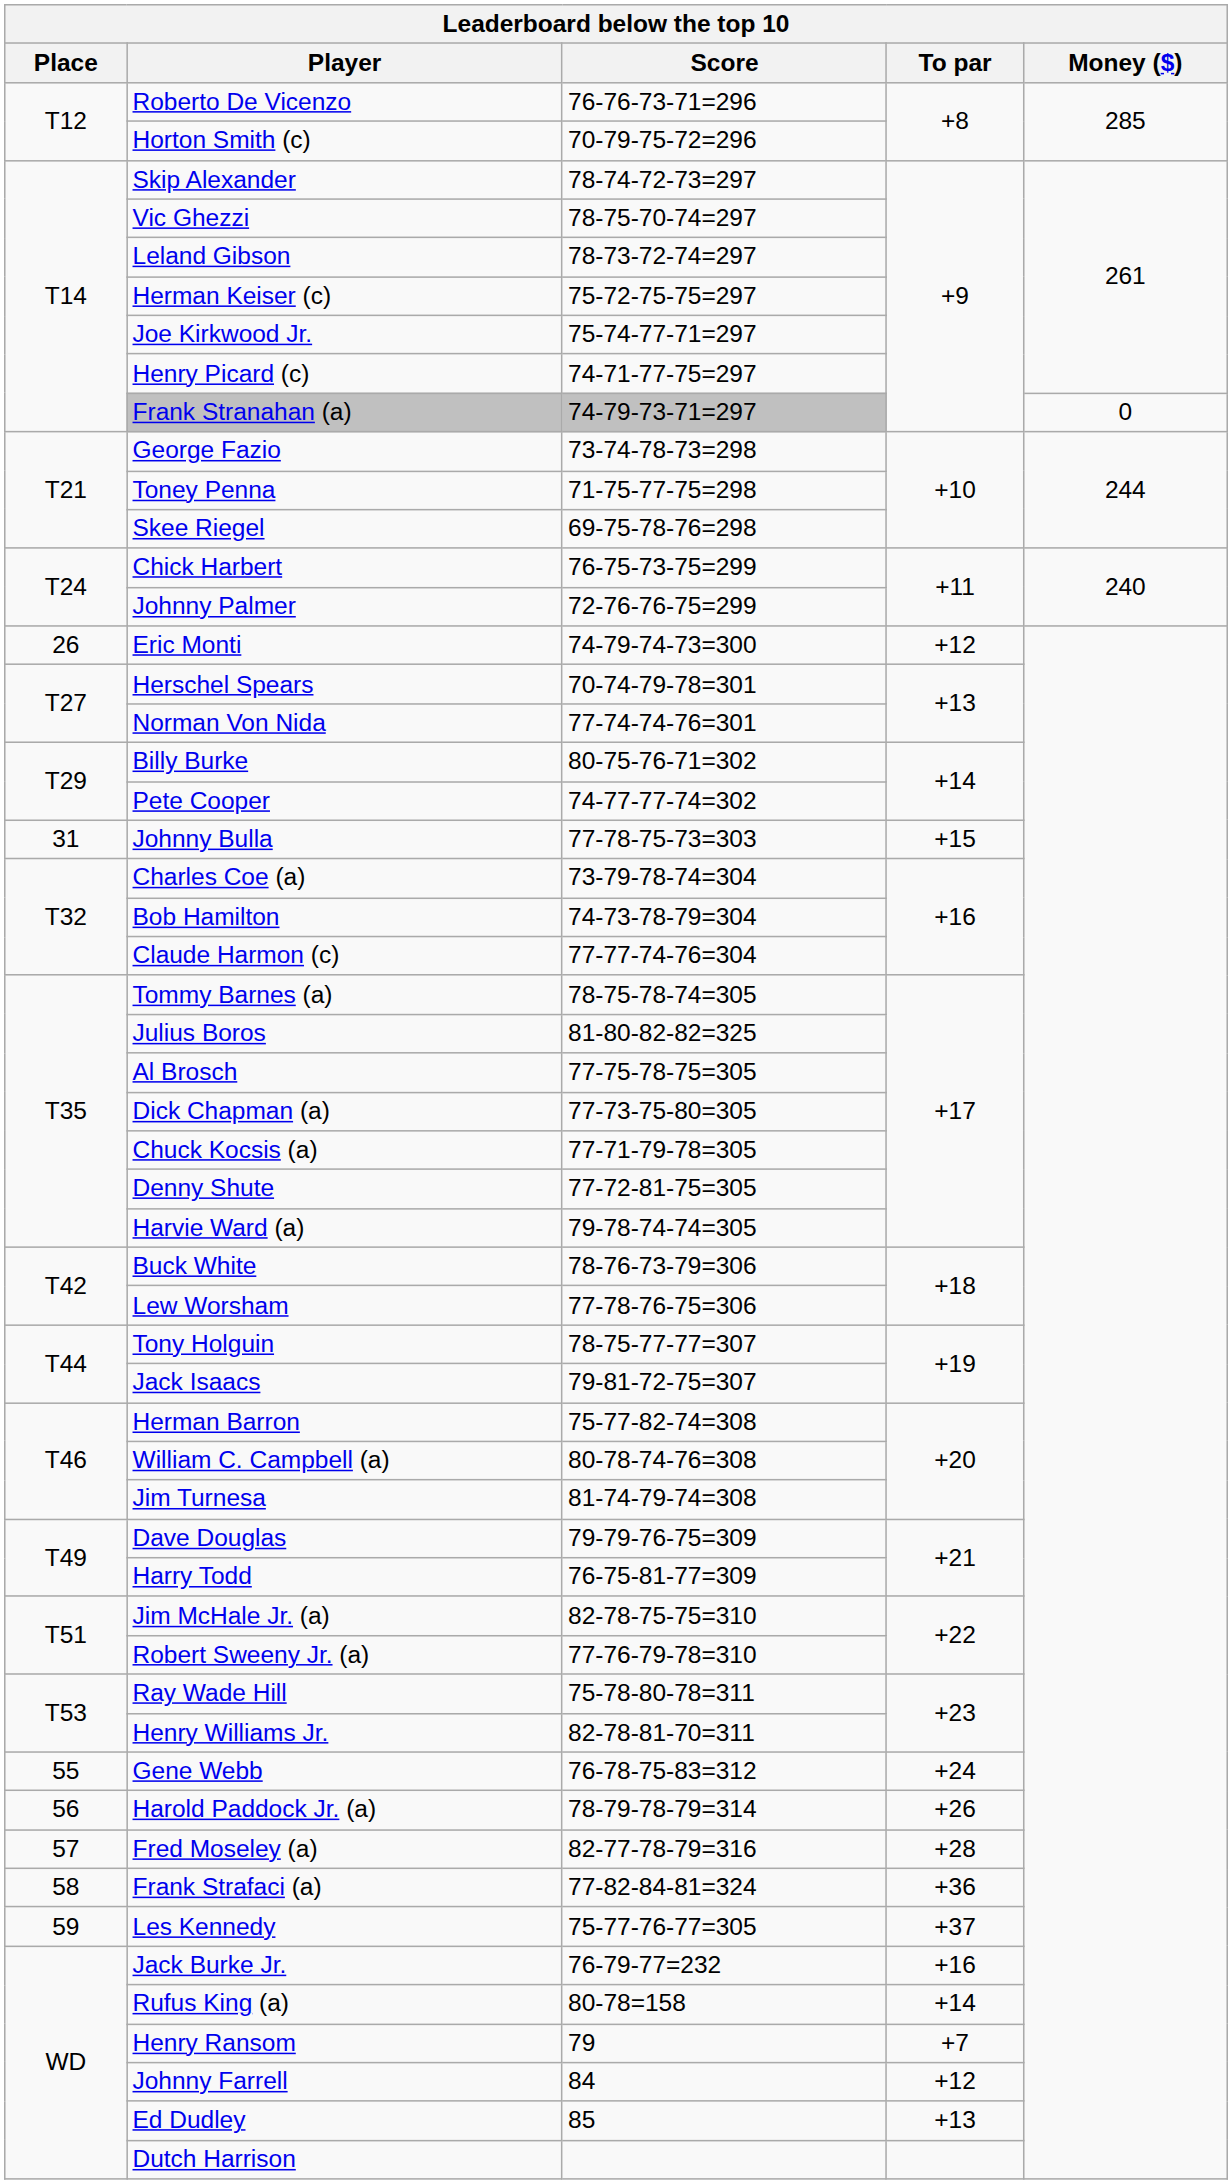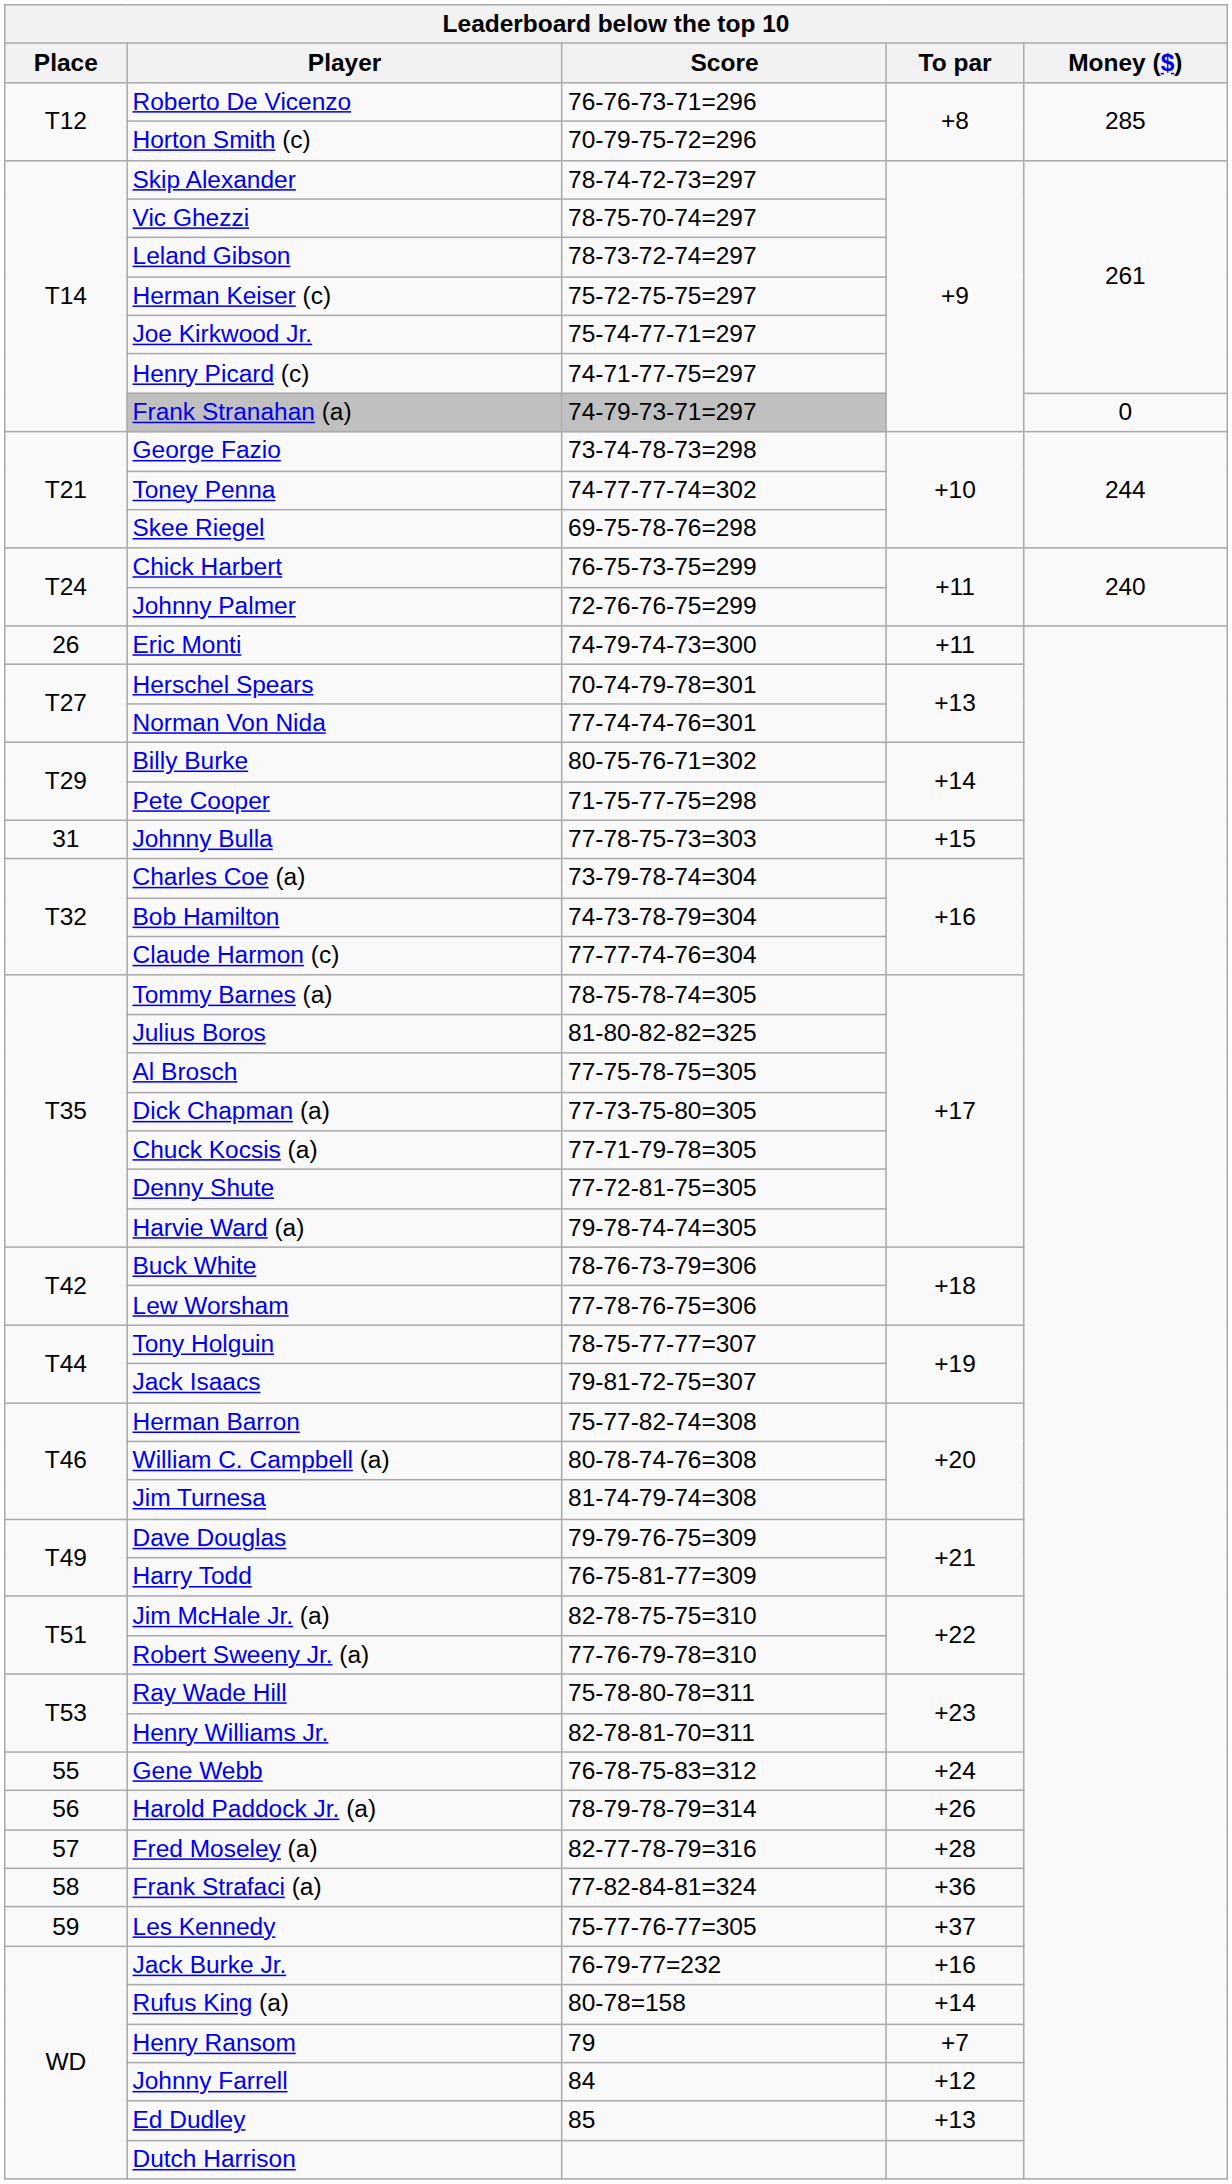Toney Penna | Score: 71-75-77-75=298 -> 74-77-77-74=302
Eric Monti | To par: +12 -> +11
Pete Cooper | Score: 74-77-77-74=302 -> 71-75-77-75=298
